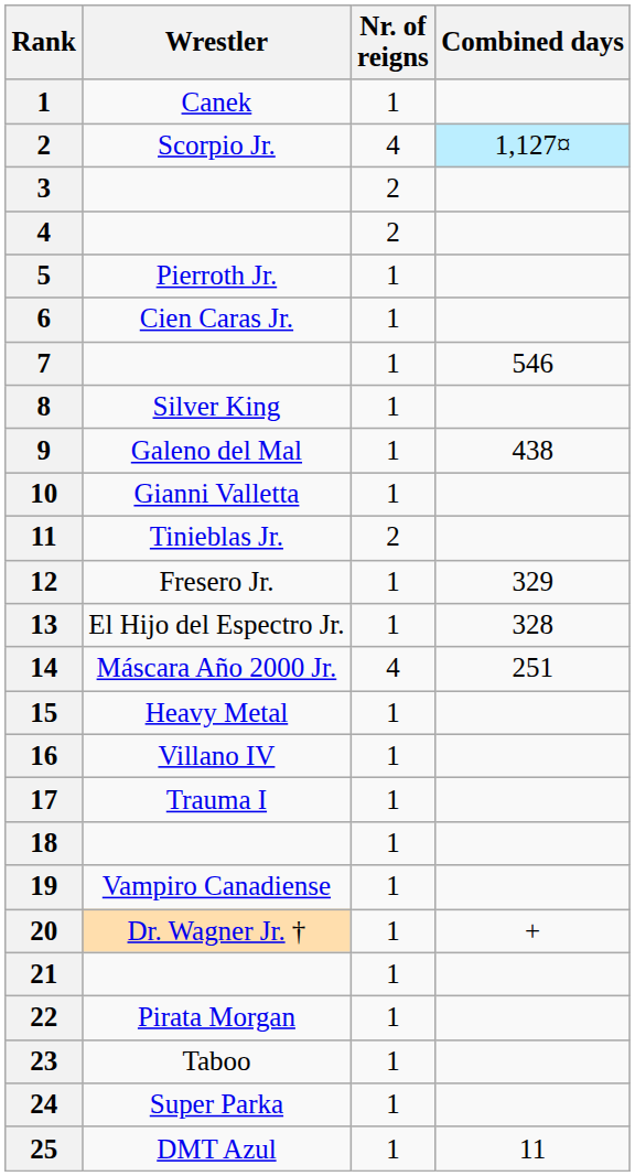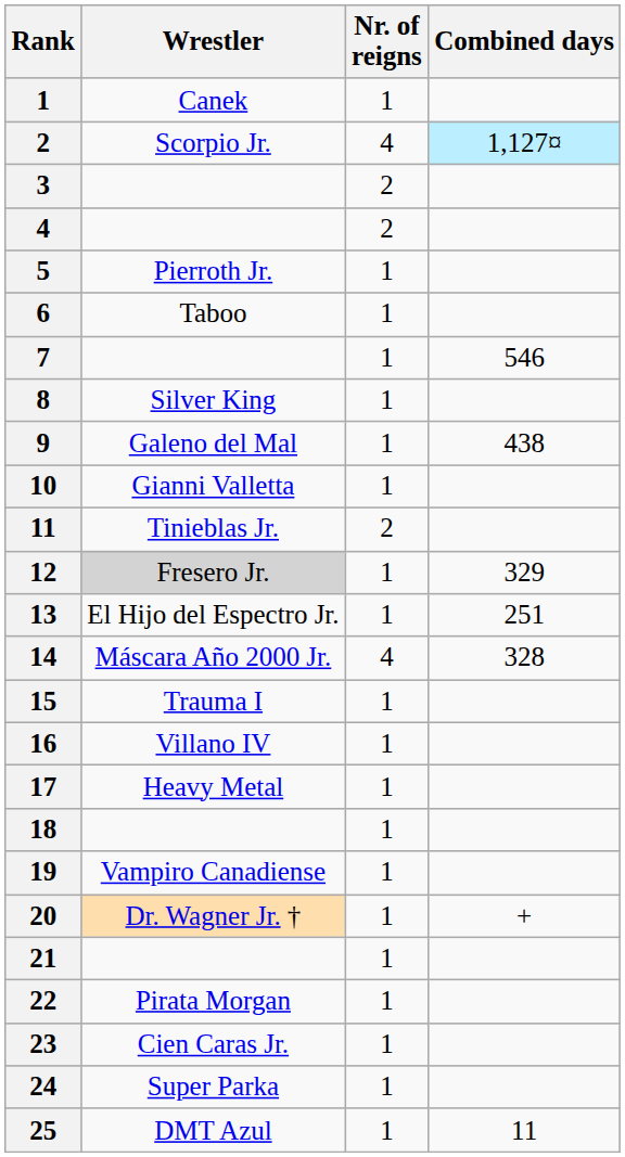6 | Wrestler: Cien Caras Jr. -> Taboo
12 | Wrestler: no background -> lightgrey background
13 | Combined days: 328 -> 251
14 | Combined days: 251 -> 328
15 | Wrestler: Heavy Metal -> Trauma I
17 | Wrestler: Trauma I -> Heavy Metal
23 | Wrestler: Taboo -> Cien Caras Jr.
